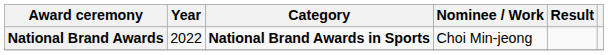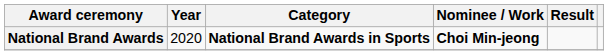National Brand Awards | Year: 2022 -> 2020
National Brand Awards | Nominee / Work: normal -> bold
